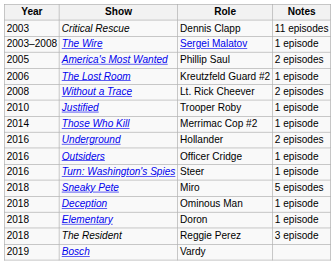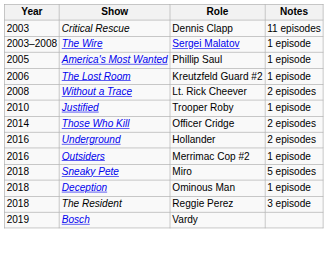America's Most Wanted | Notes: 2 episodes -> 1 episode
Those Who Kill | Role: Merrimac Cop #2 -> Officer Cridge
Those Who Kill | Notes: 1 episode -> 2 episodes
Outsiders | Role: Officer Cridge -> Merrimac Cop #2
- row: 2016 | Turn: Washington's Spies | Steer | 1 episode
- row: 2018 | Elementary | Doron | 1 episode
